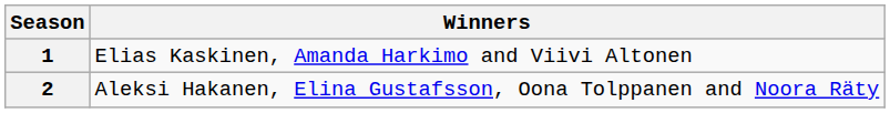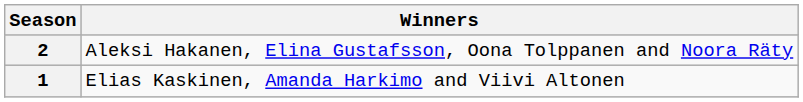rows swapped: 1 <-> 2
